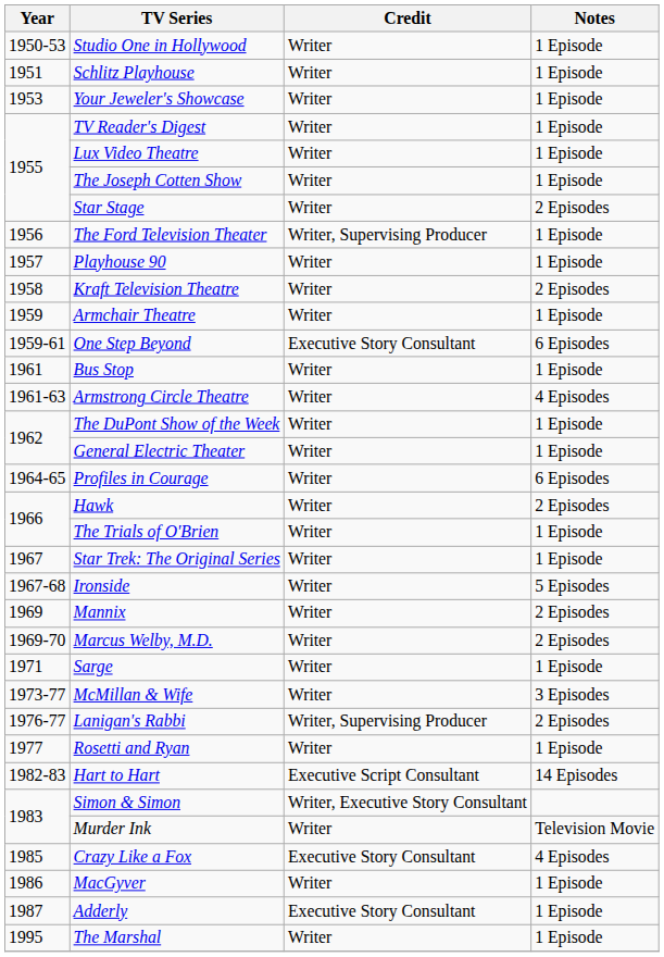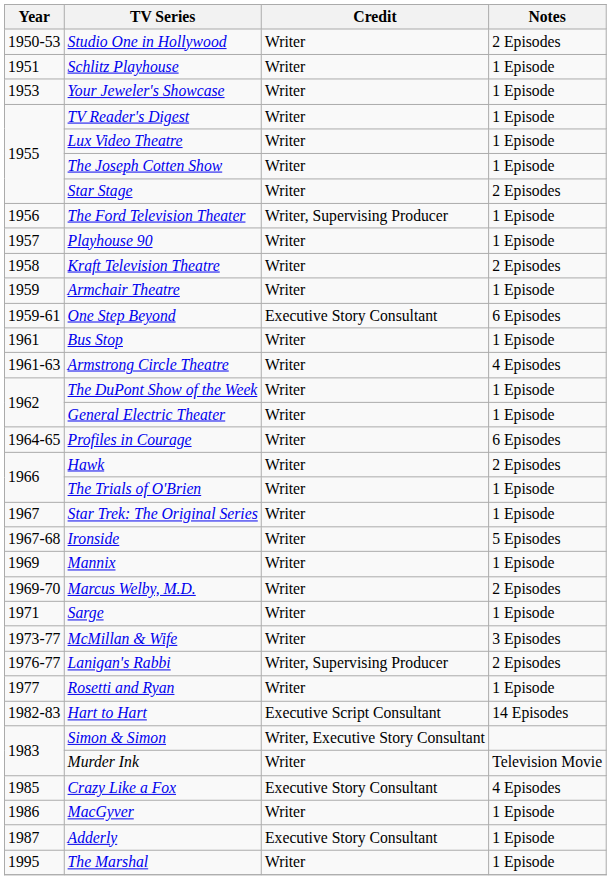Studio One in Hollywood | Notes: 1 Episode -> 2 Episodes
Mannix | Notes: 2 Episodes -> 1 Episode
